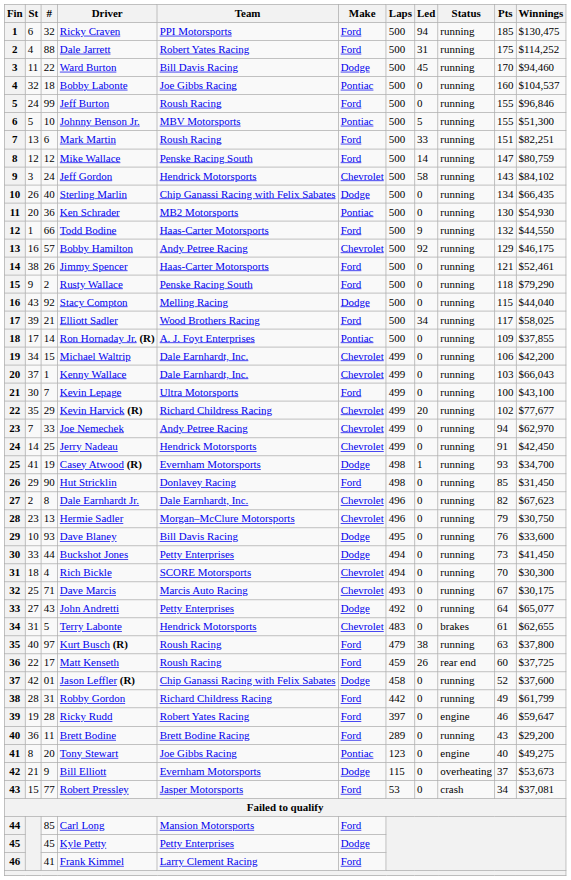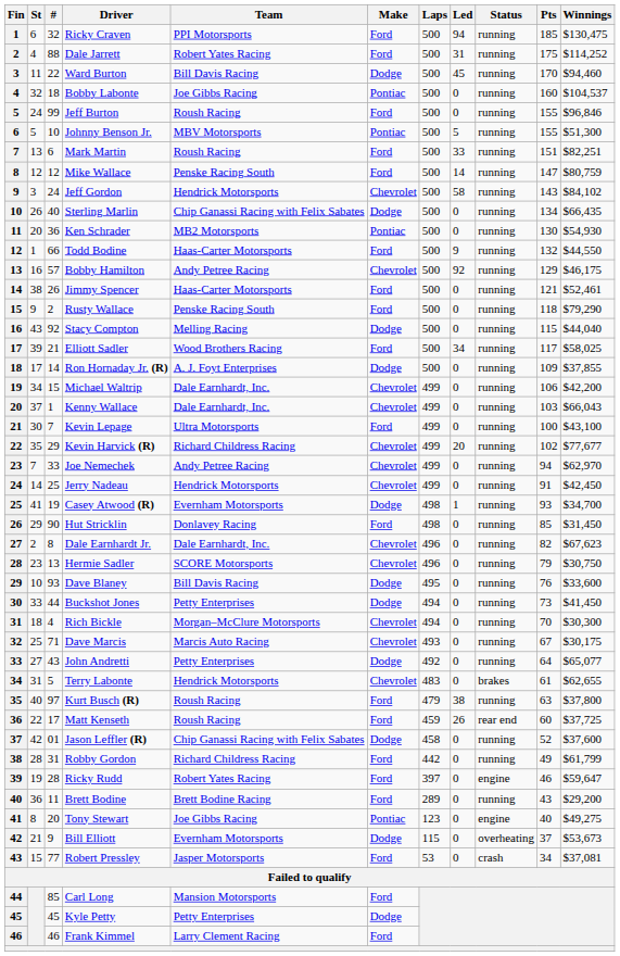Ron Hornaday Jr. (R) | Make: Pontiac -> Dodge
Hermie Sadler | Team: Morgan–McClure Motorsports -> SCORE Motorsports
Rich Bickle | Team: SCORE Motorsports -> Morgan–McClure Motorsports
Frank Kimmel | #: 41 -> 46
